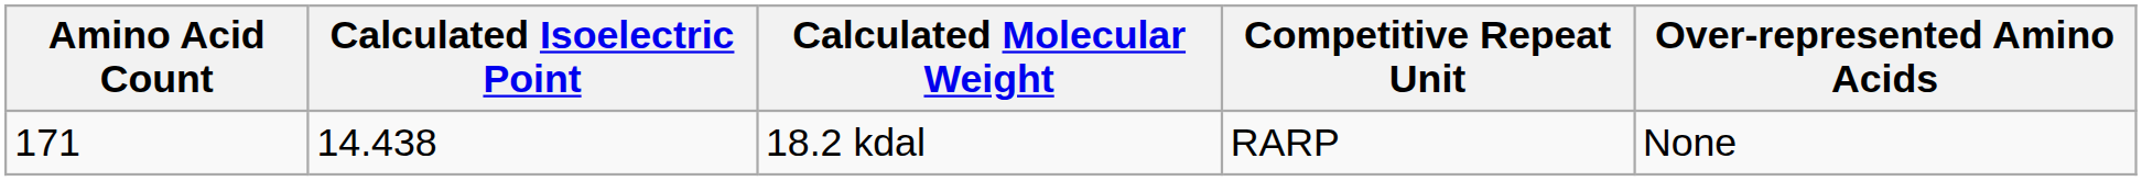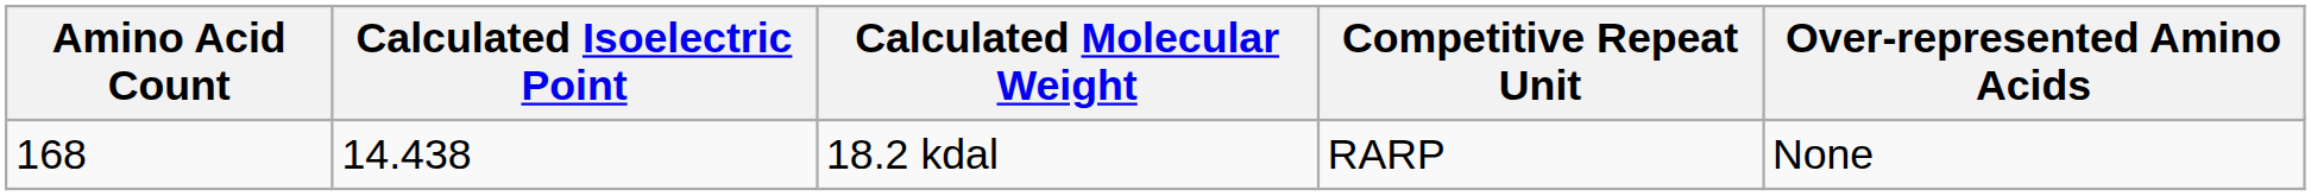18.2 kdal | Amino Acid Count: 171 -> 168
